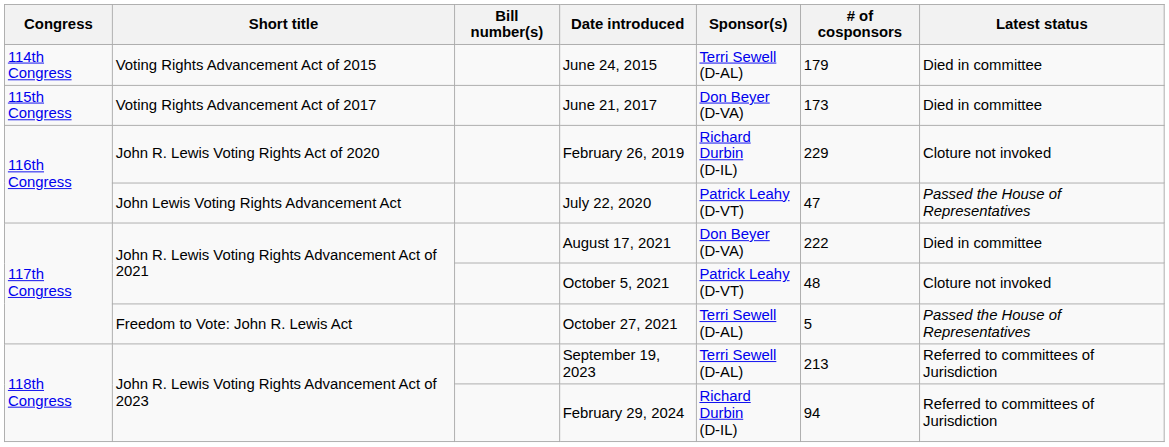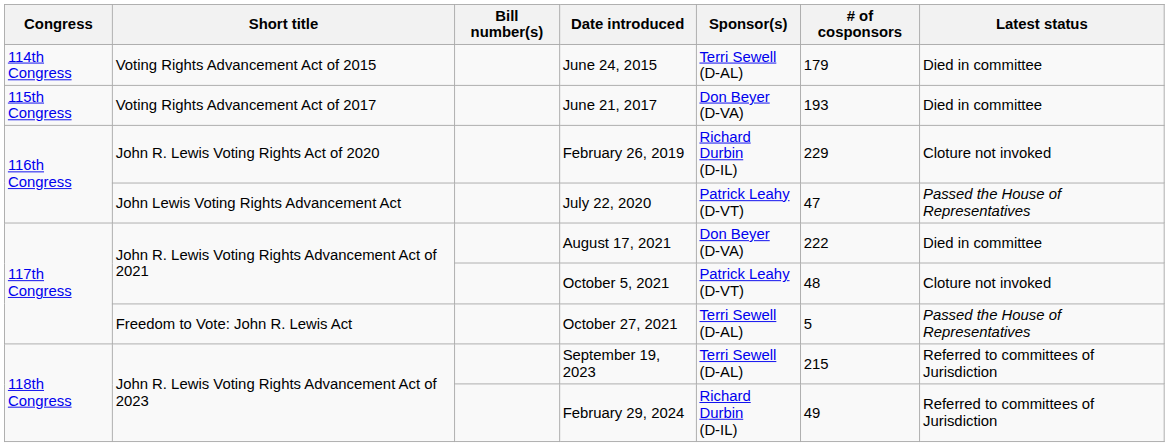June 21, 2017 | # of cosponsors: 173 -> 193
September 19, 2023 | # of cosponsors: 213 -> 215
February 29, 2024 | # of cosponsors: 94 -> 49
